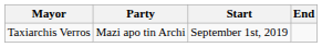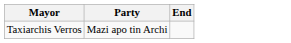- column: Start | September 1st, 2019
